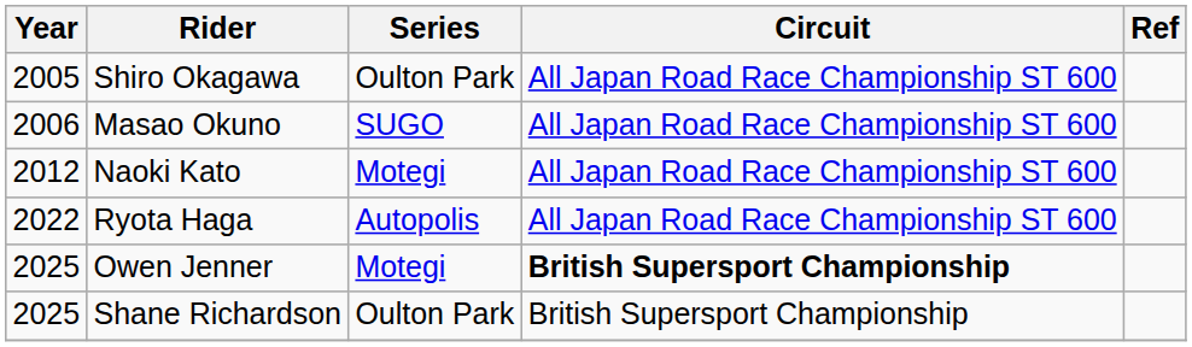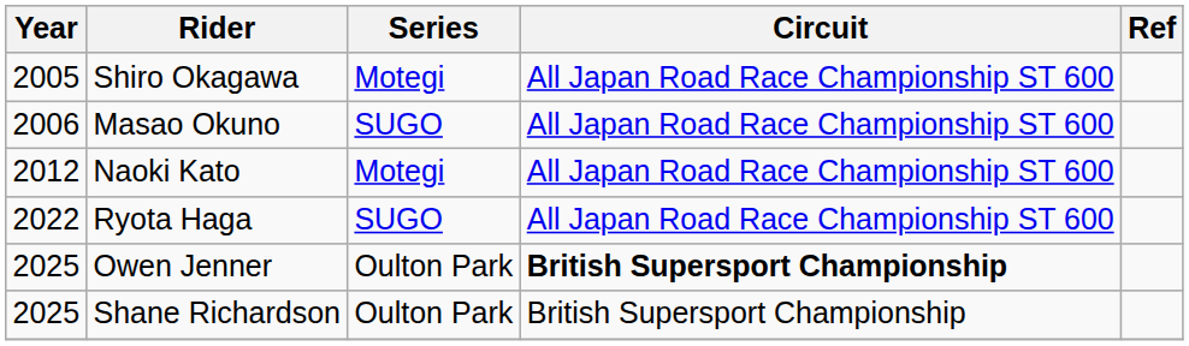Shiro Okagawa | Series: Oulton Park -> Motegi
Ryota Haga | Series: Autopolis -> SUGO
Owen Jenner | Series: Motegi -> Oulton Park
